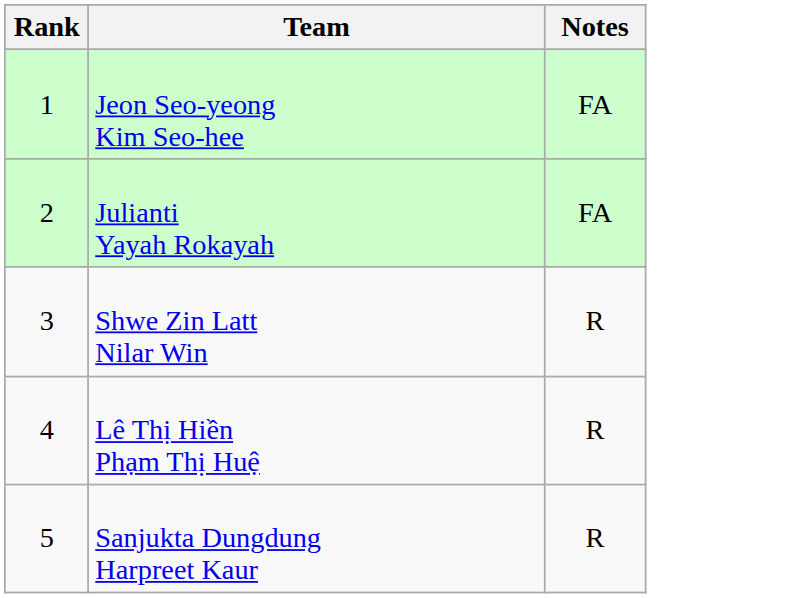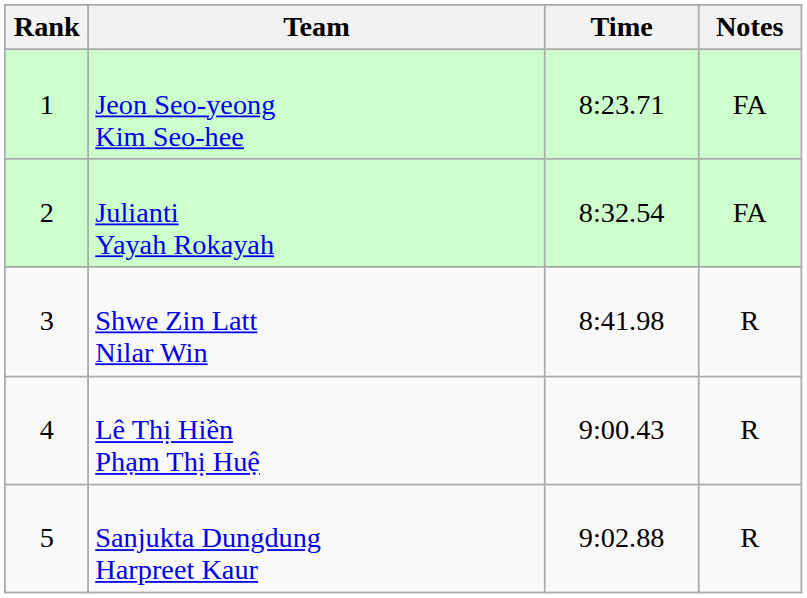+ column: Time | 8:23.71 | 8:32.54 | 8:41.98 | 9:00.43 | 9:02.88
